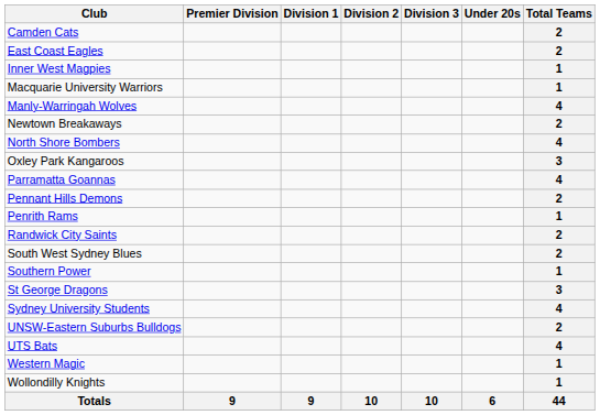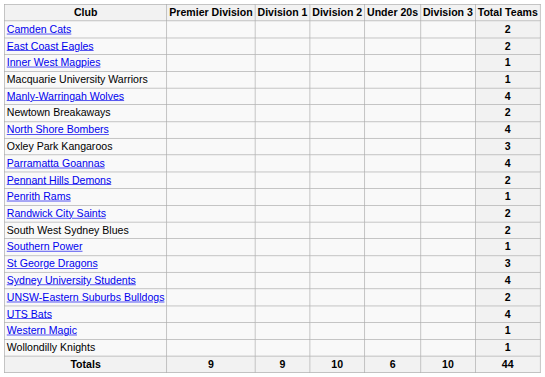columns swapped: Division 3 <-> Under 20s
